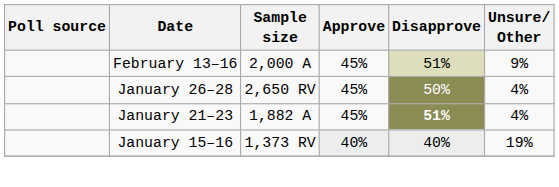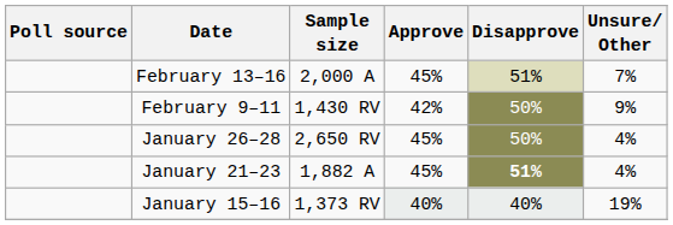February 13–16 | Unsure/ Other: 9% -> 7%
+ row: February 9–11 | 1,430 RV | 42% | 50% | 9%
